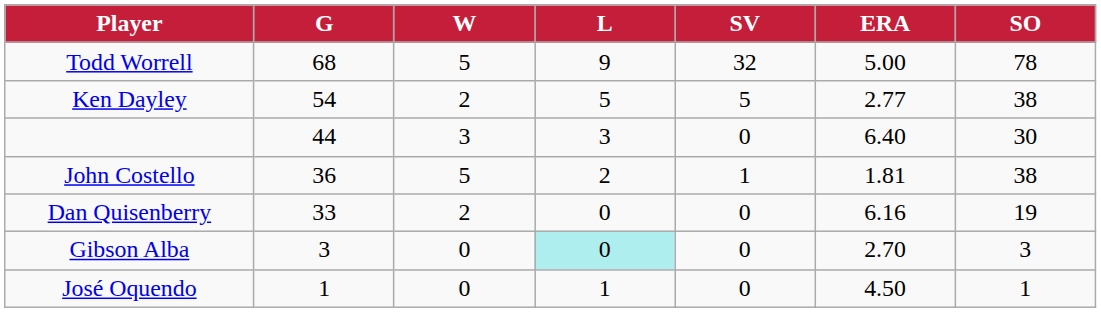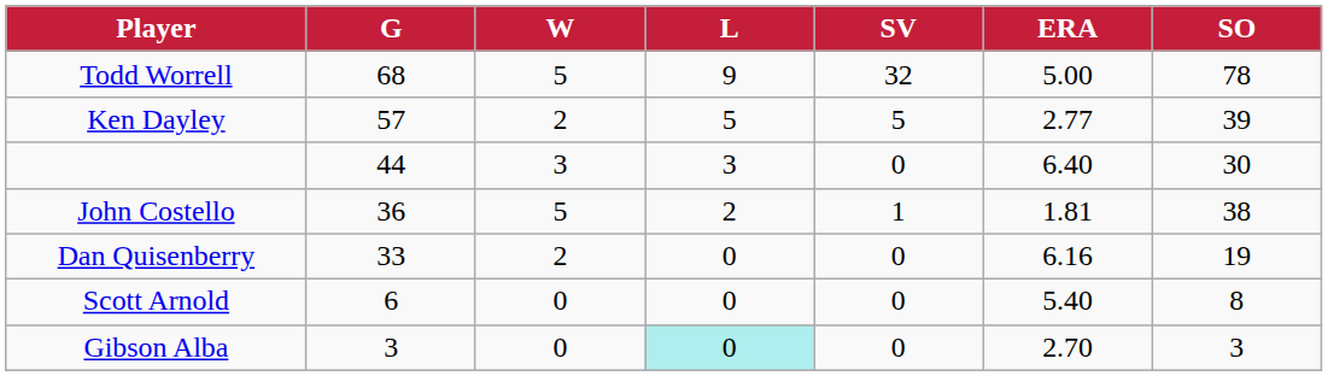Ken Dayley | G: 54 -> 57
Ken Dayley | SO: 38 -> 39
+ row: Scott Arnold | 6 | 0 | 0 | 0 | 5.40 | 8
- row: José Oquendo | 1 | 0 | 1 | 0 | 4.50 | 1
